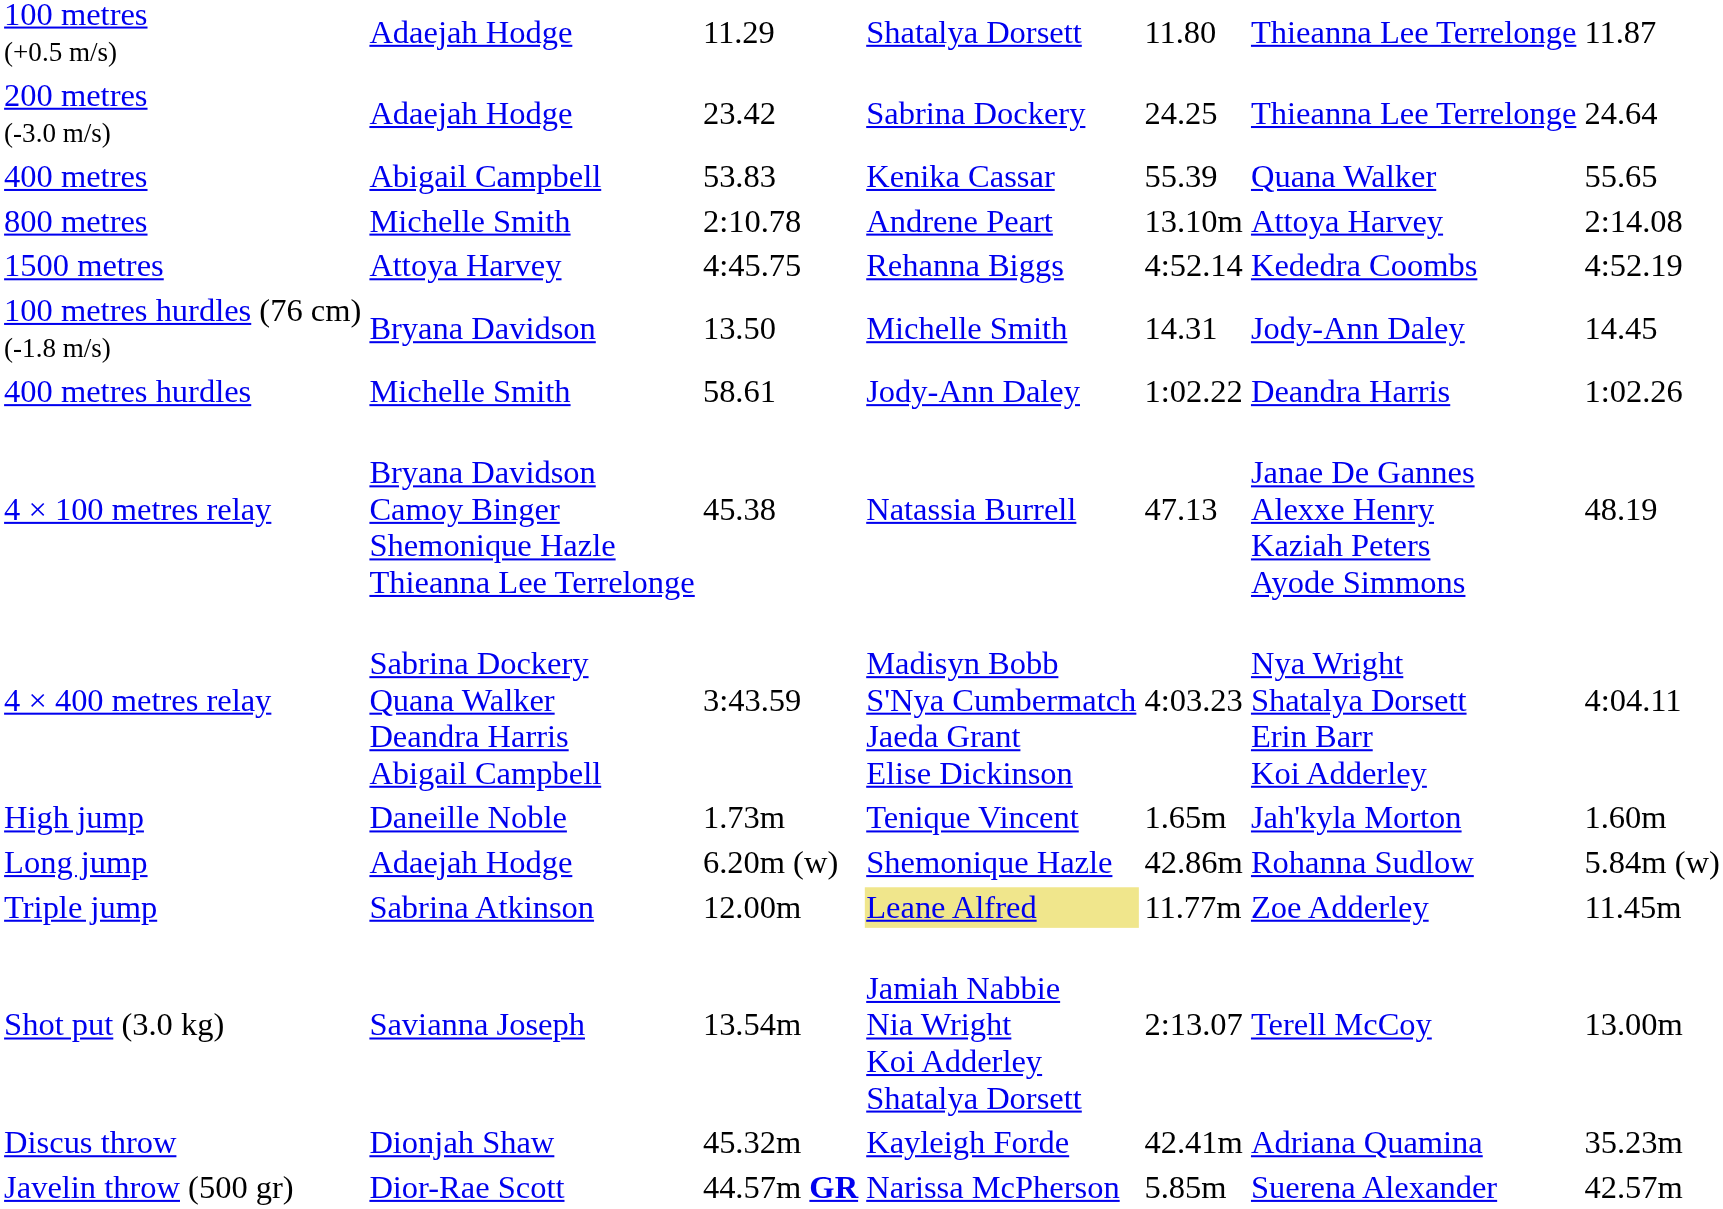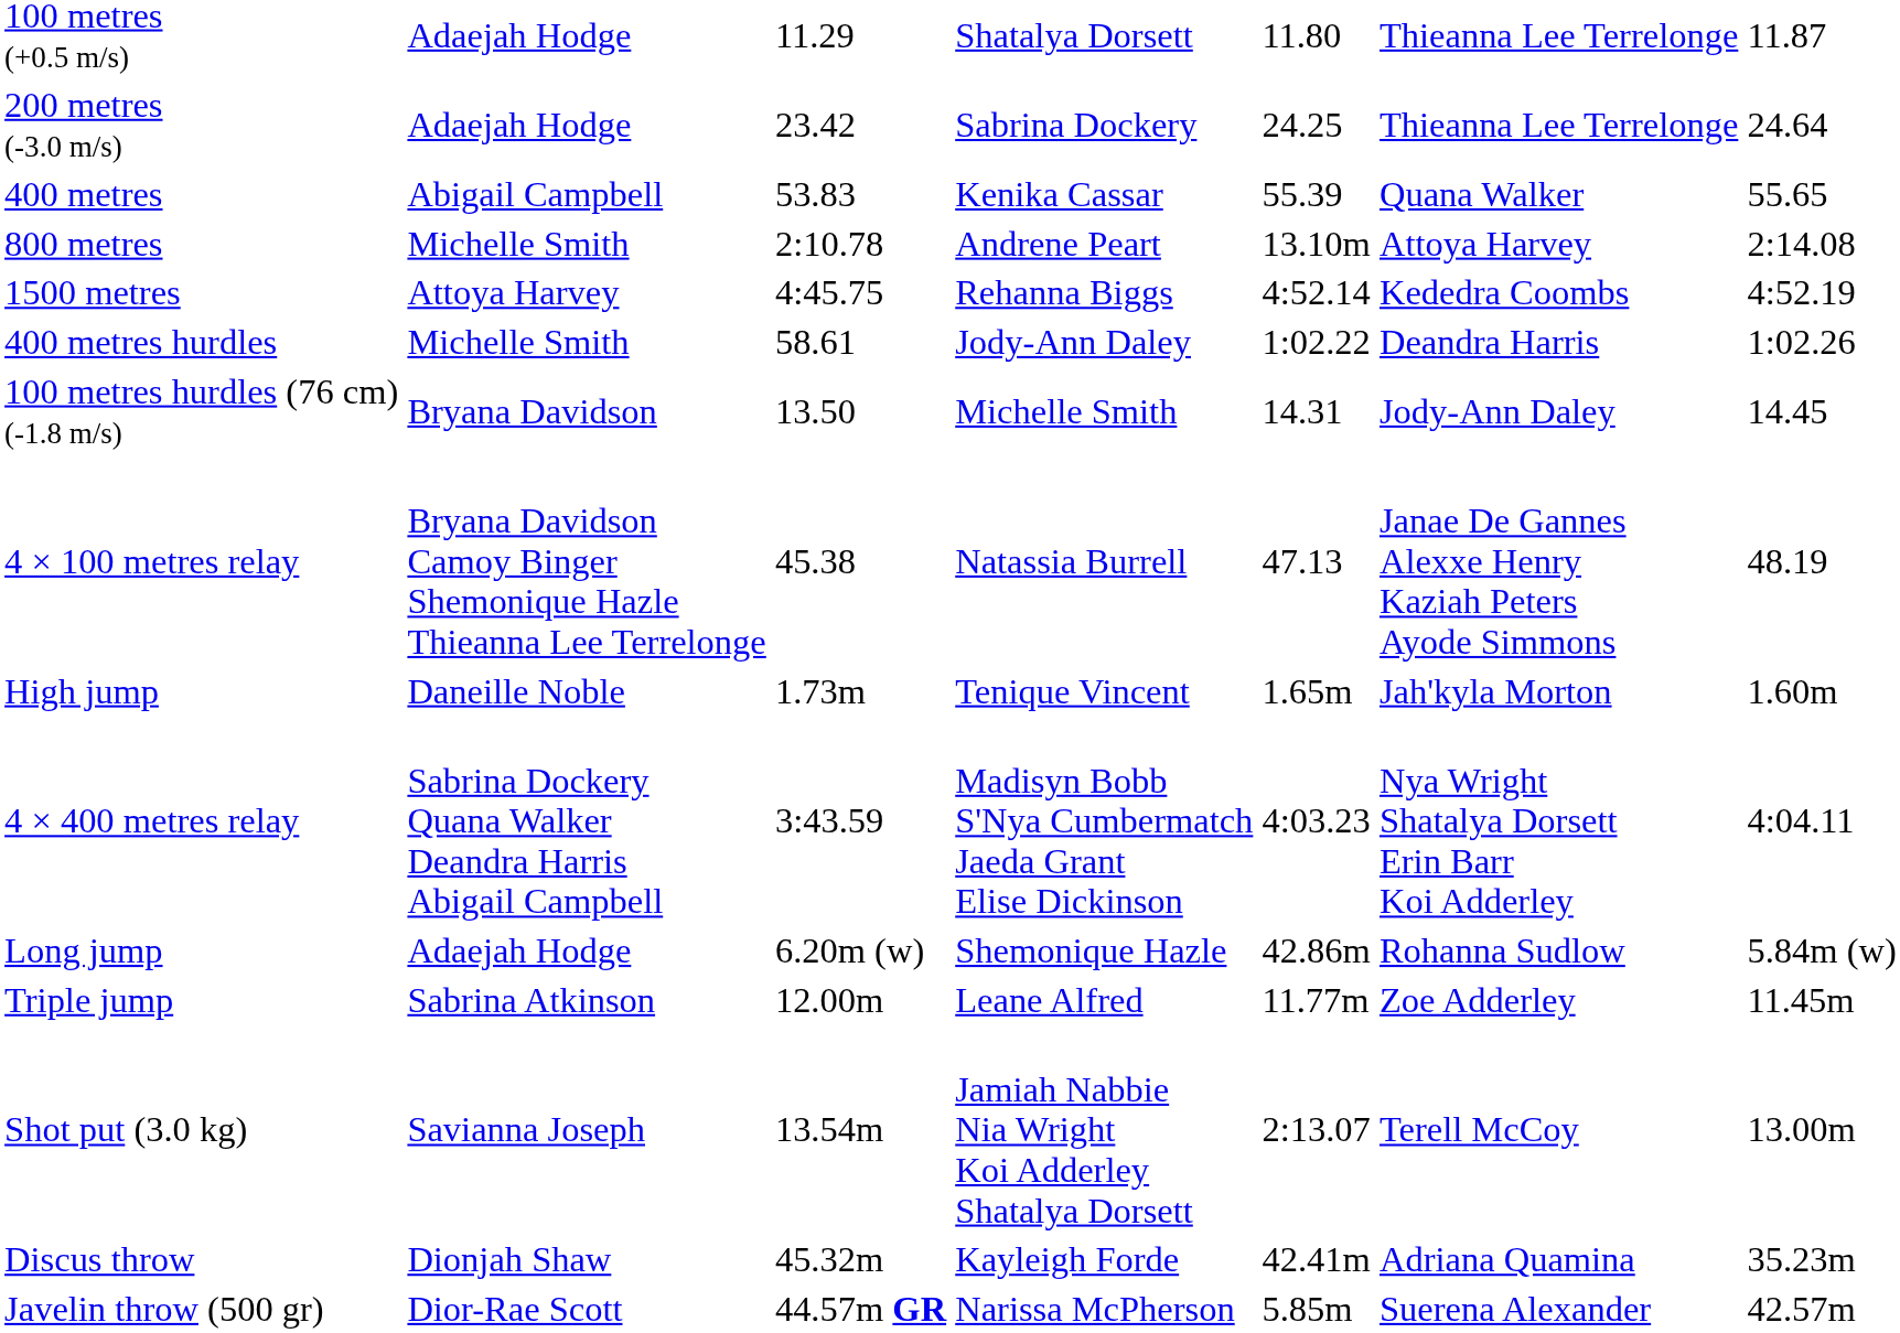rows swapped: 100 metres hurdles (76 cm) (-1.8 m/s) <-> 400 metres hurdles
rows swapped: 4 × 400 metres relay <-> High jump
Triple jump | column 4: khaki background -> no background
